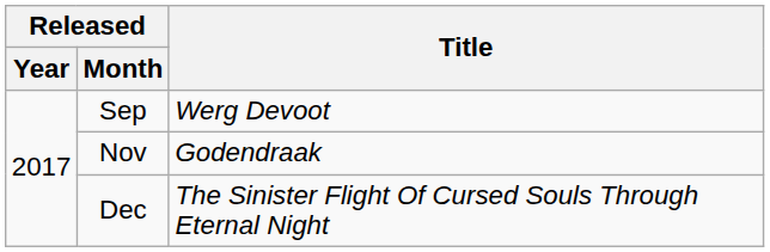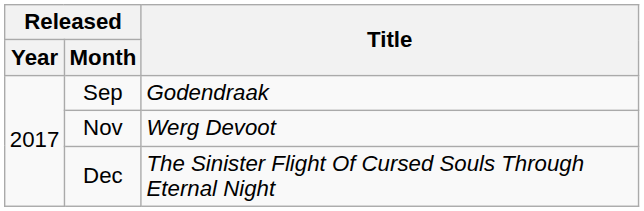Sep | Title: Werg Devoot -> Godendraak
Nov | Title: Godendraak -> Werg Devoot
